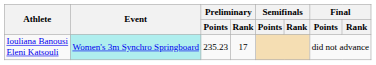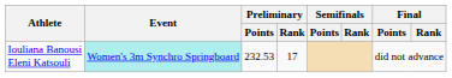Iouliana Banousi Eleni Katsouli | Preliminary / Points: 235.23 -> 232.53
